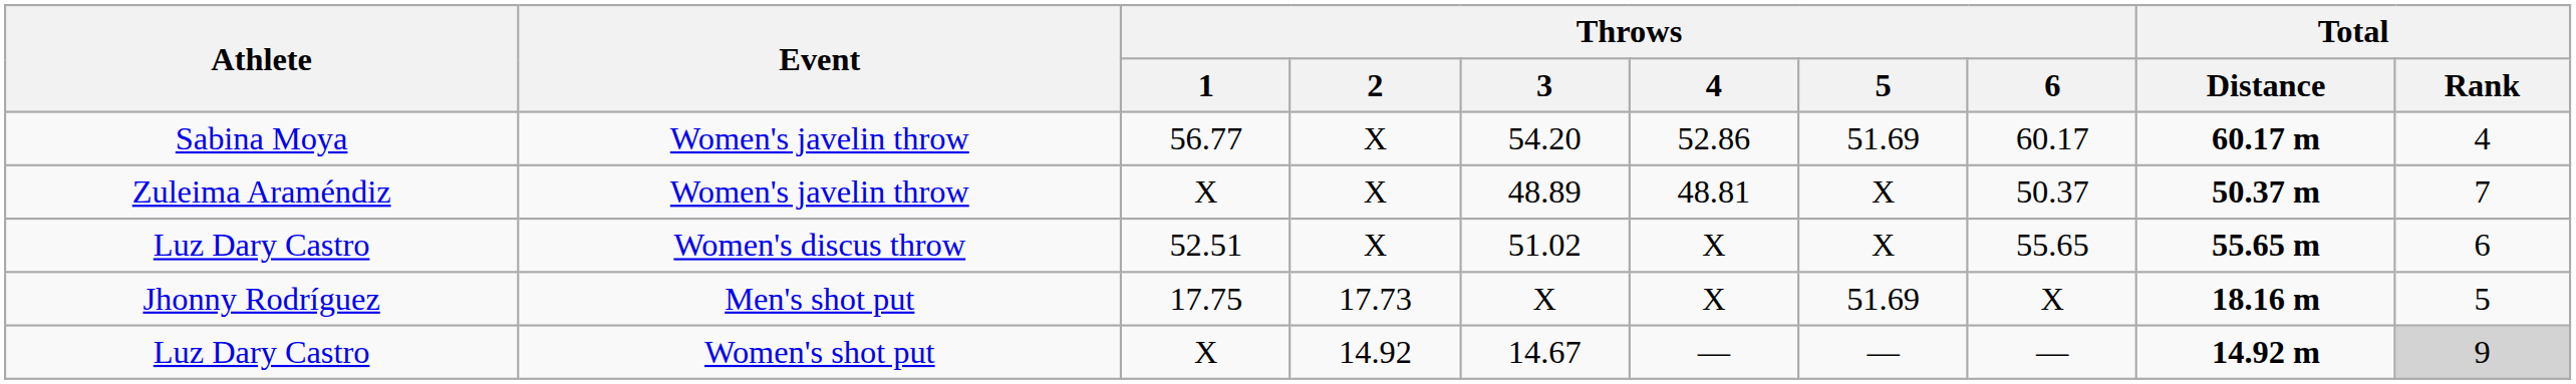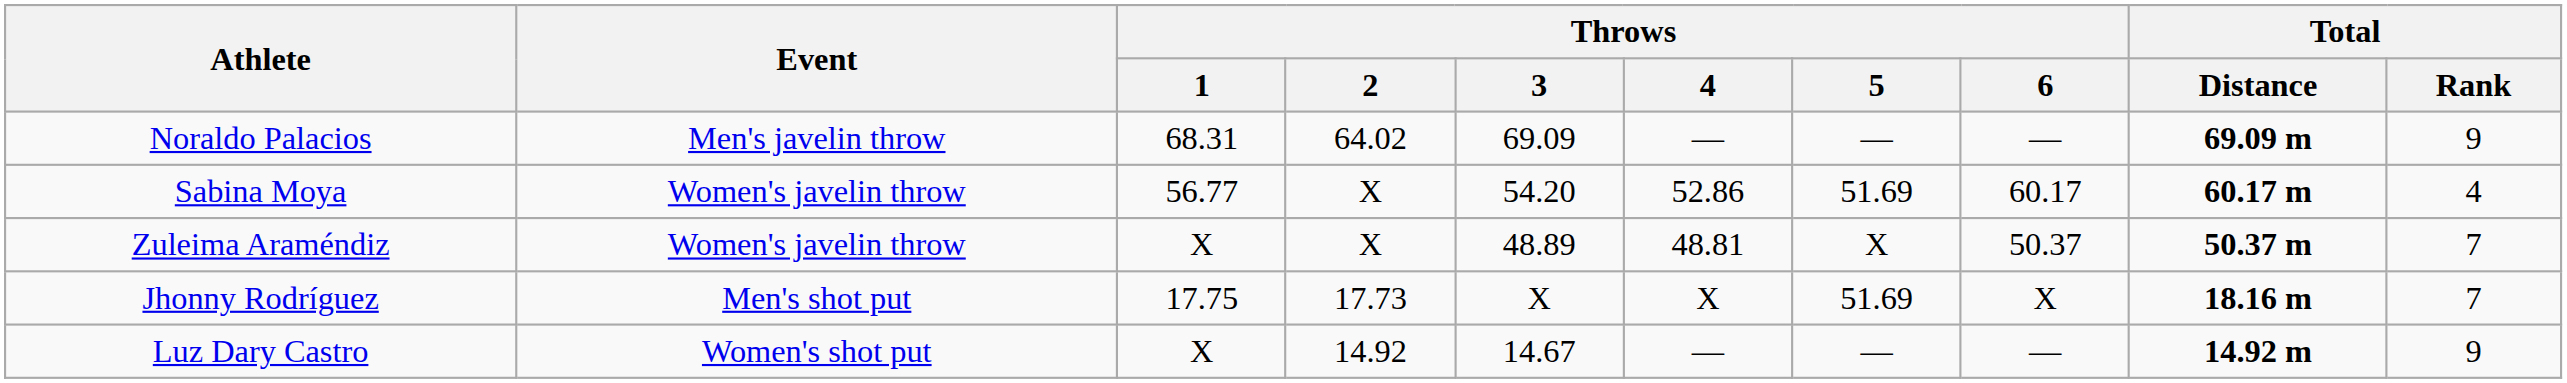+ row: Noraldo Palacios | Men's javelin throw | 68.31 | 64.02 | 69.09 | — | — | — | 69.09 m | 9
- row: Luz Dary Castro | Women's discus throw | 52.51 | X | 51.02 | X | X | 55.65 | 55.65 m | 6
Jhonny Rodríguez | Total / Rank: 5 -> 7
Luz Dary Castro / Women's shot put | Total / Rank: lightgrey background -> no background
